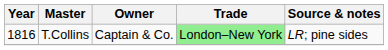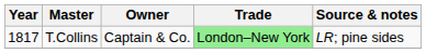T.Collins | Year: 1816 -> 1817
